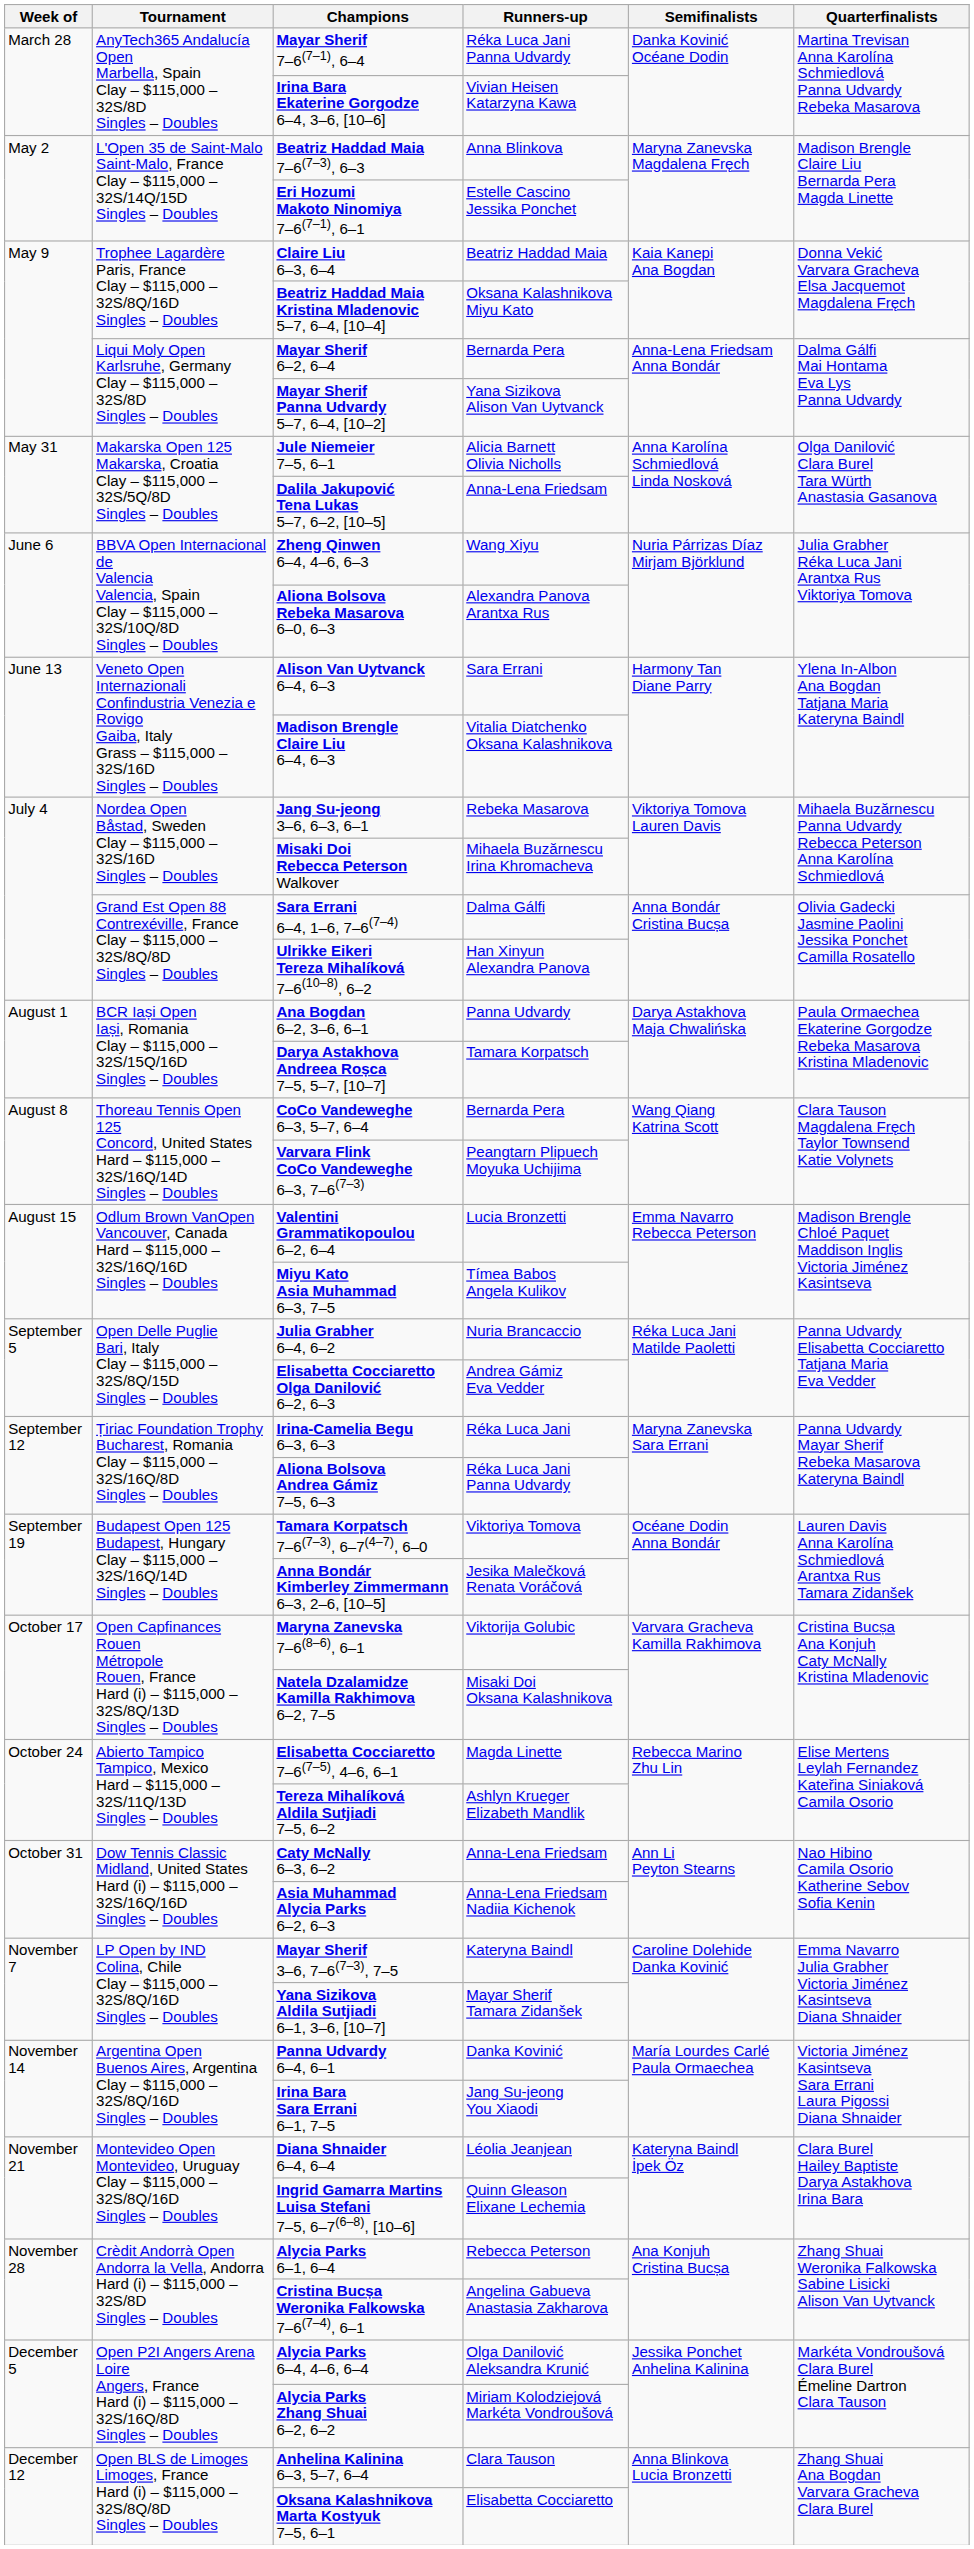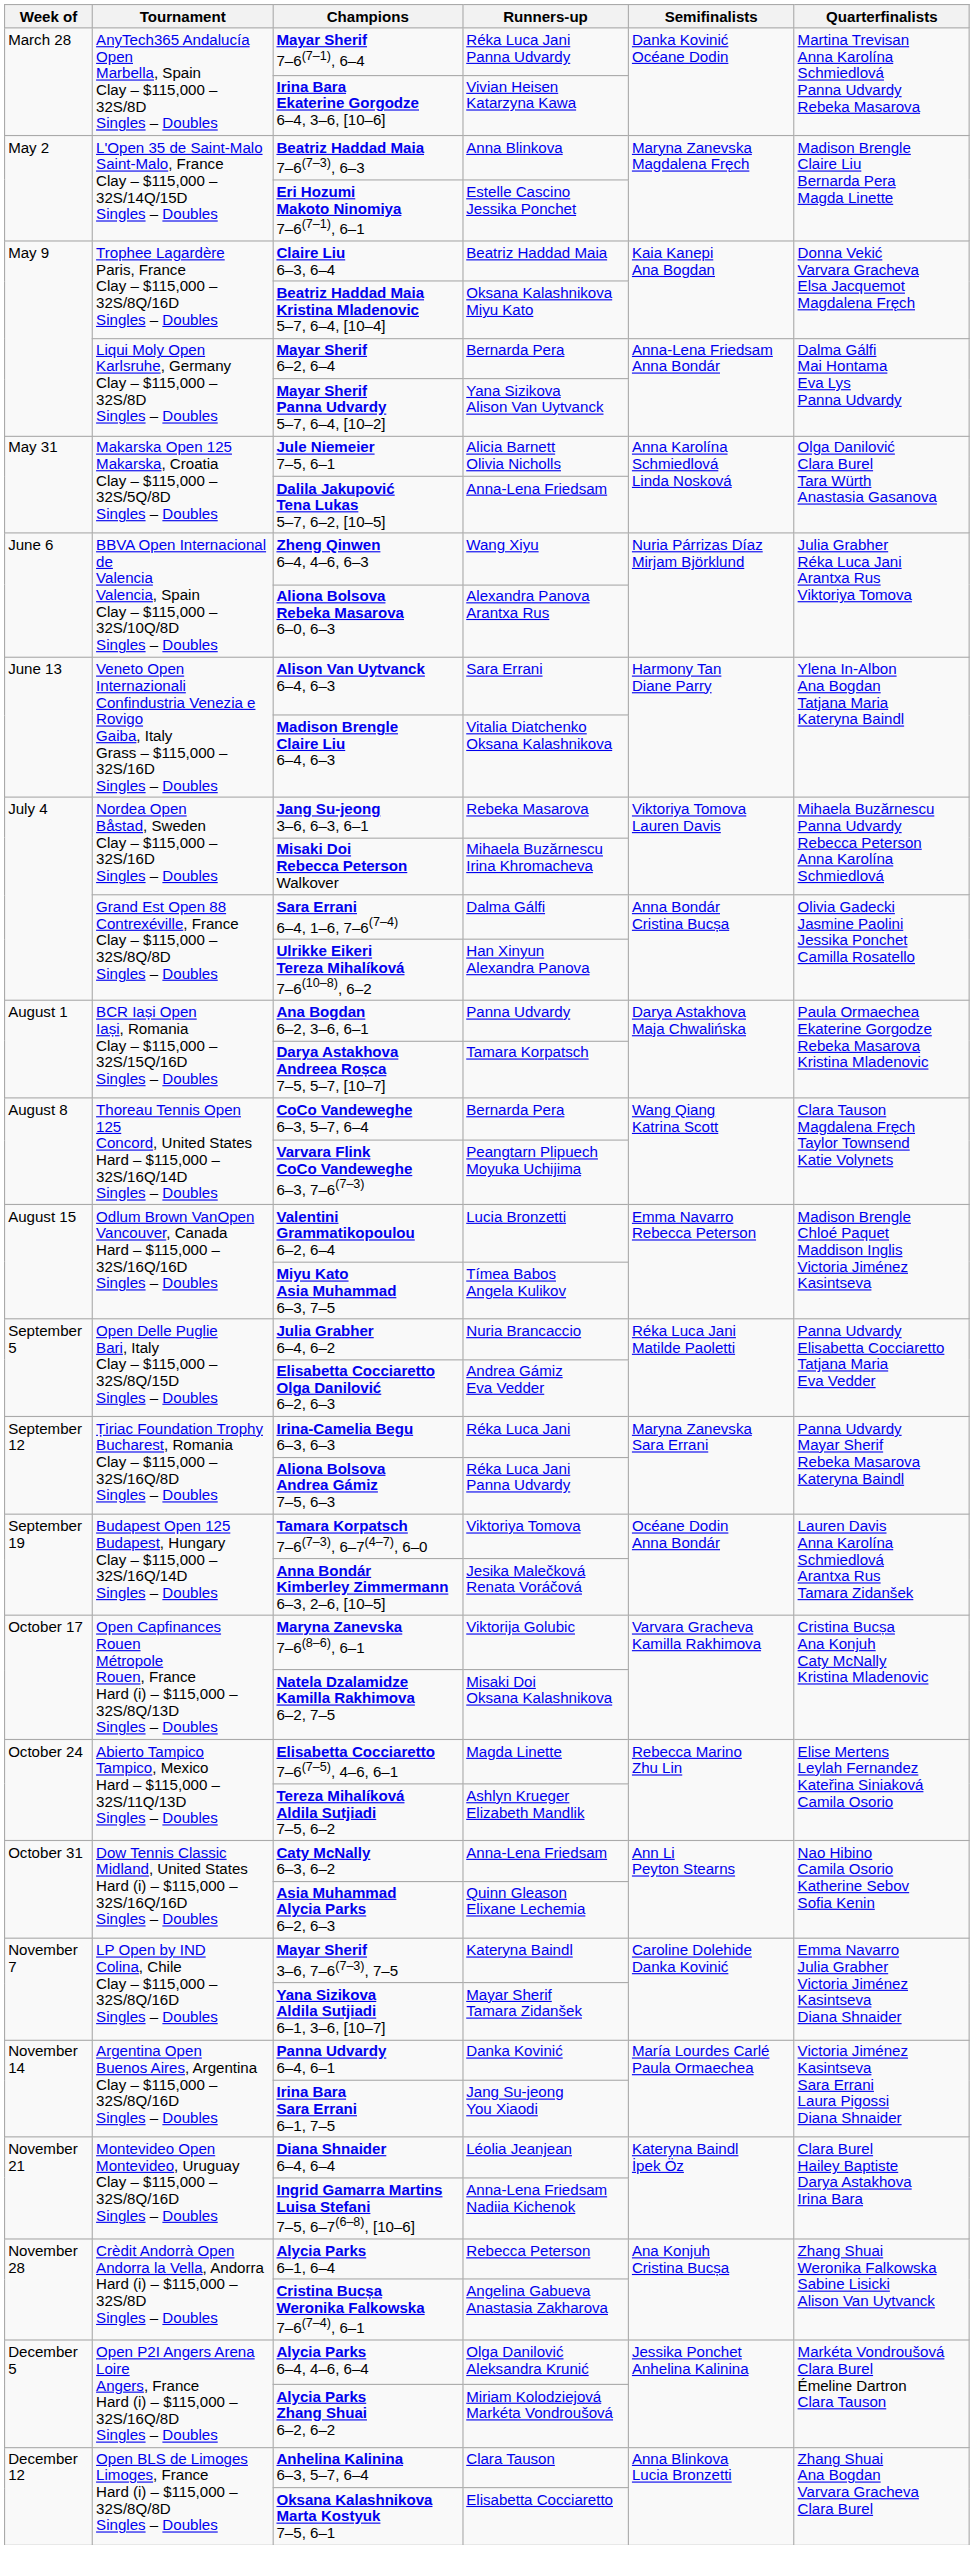Asia Muhammad Alycia Parks 6–2, 6–3 | Runners-up: Anna-Lena Friedsam Nadiia Kichenok -> Quinn Gleason Elixane Lechemia
Ingrid Gamarra Martins Luisa Stefani 7–5, 6–7(6–8), [10–6] | Runners-up: Quinn Gleason Elixane Lechemia -> Anna-Lena Friedsam Nadiia Kichenok
